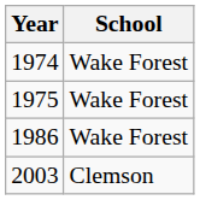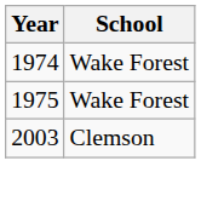- row: 1986 | Wake Forest
